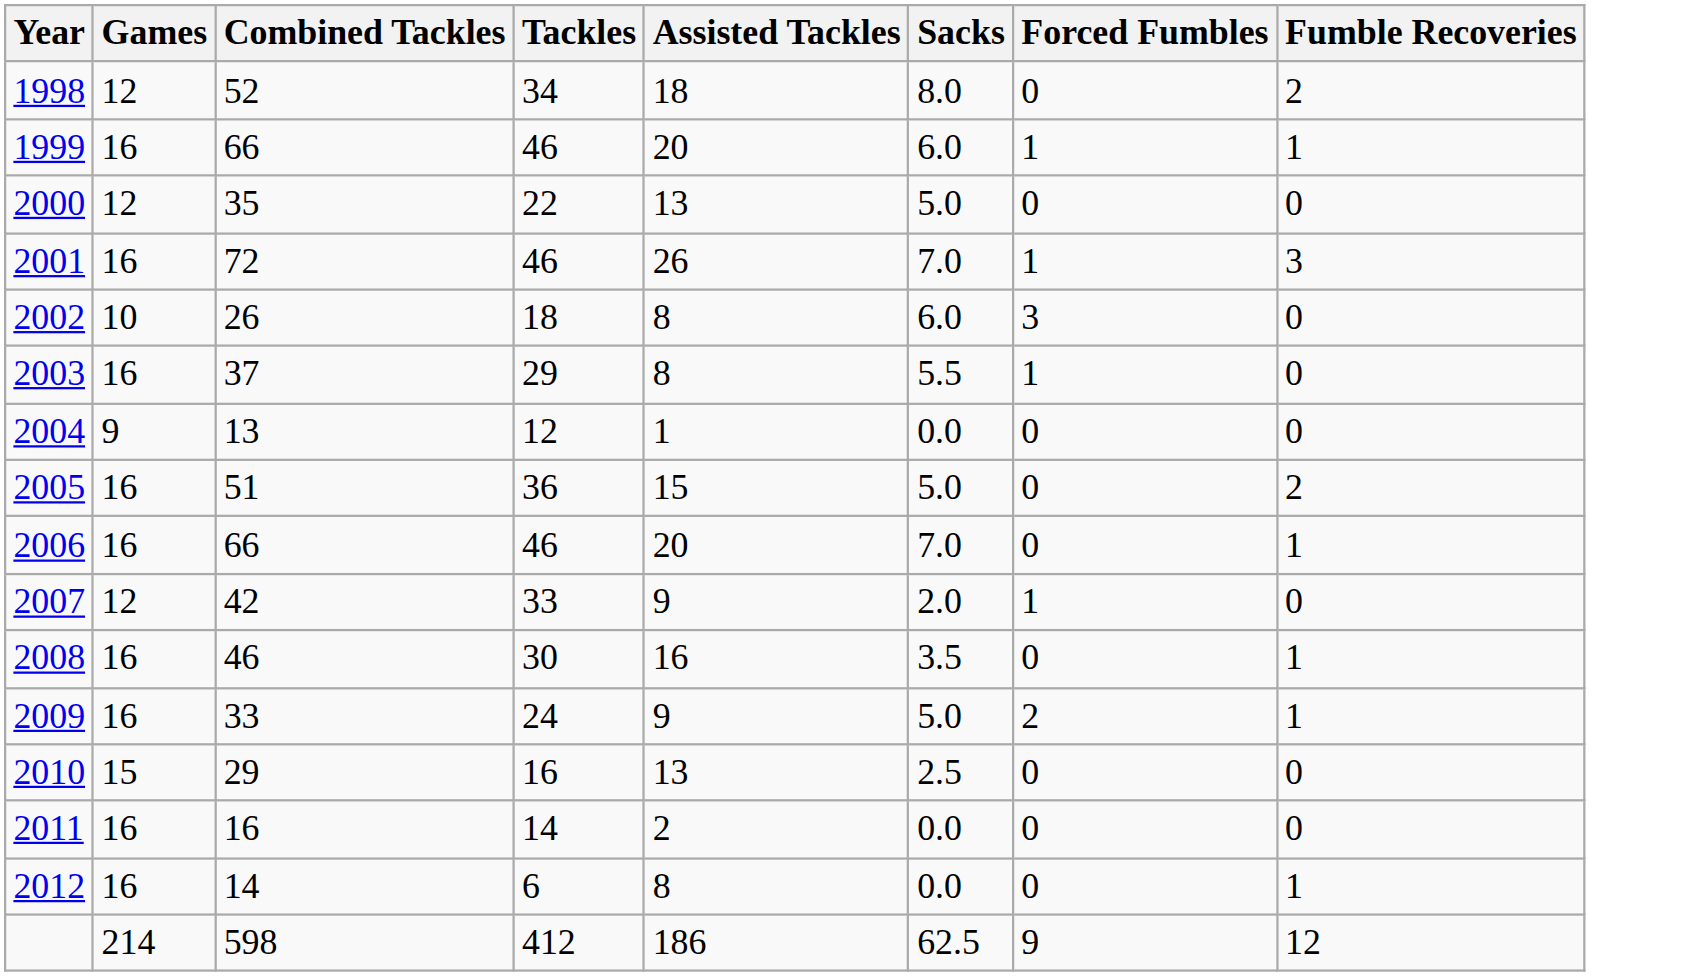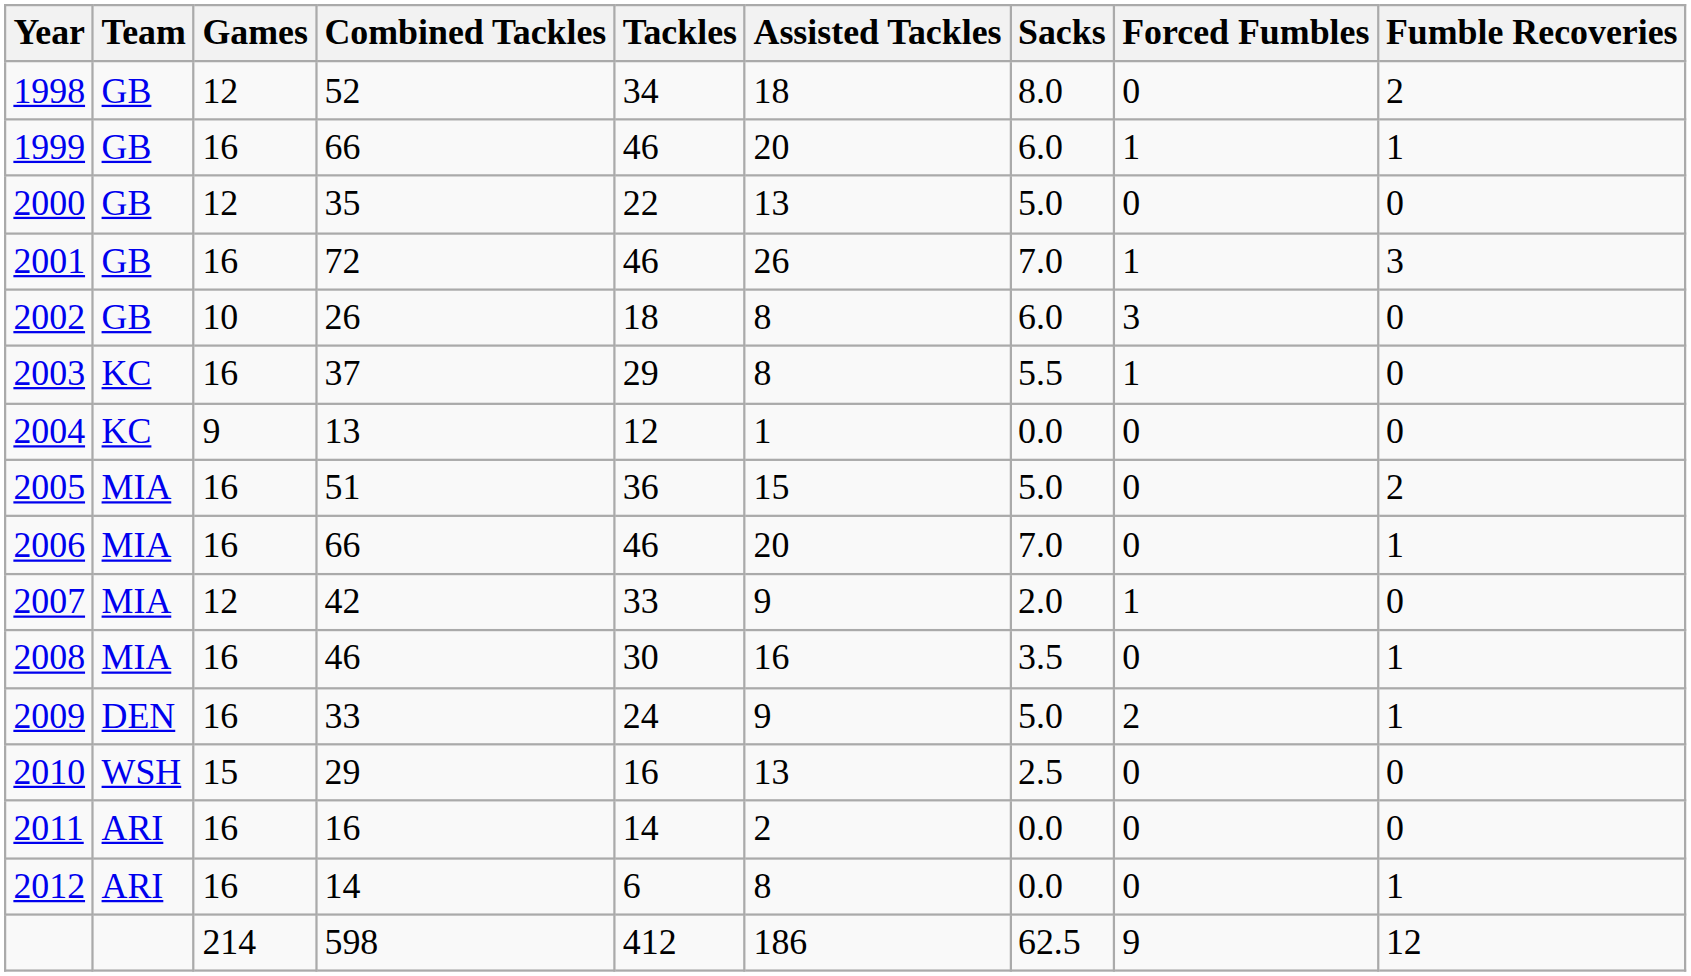+ column: Team | GB | GB | GB | GB | GB | KC | KC | MIA | MIA | MIA | MIA | DEN | WSH | ARI | ARI
